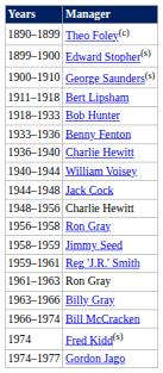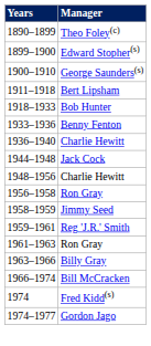- row: 1940–1944 | William Voisey
